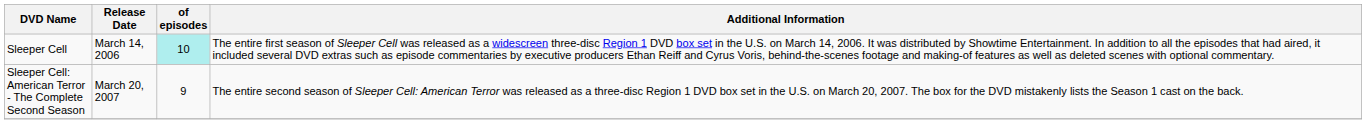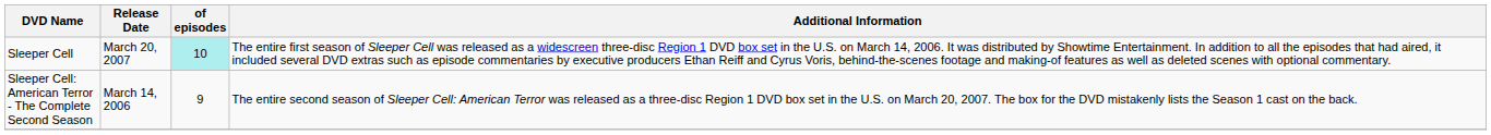Sleeper Cell | Release Date: March 14, 2006 -> March 20, 2007
Sleeper Cell: American Terror - The Complete Second Season | Release Date: March 20, 2007 -> March 14, 2006
